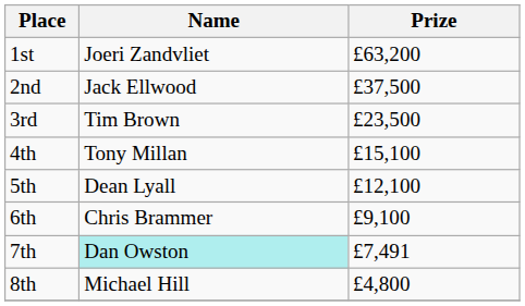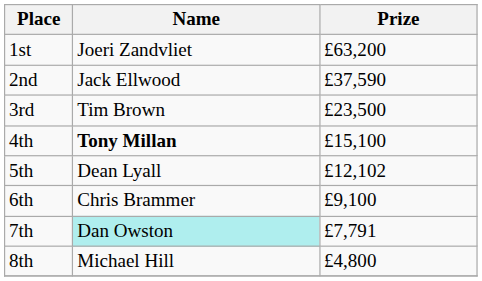2nd | Prize: £37,500 -> £37,590
4th | Name: normal -> bold
5th | Prize: £12,100 -> £12,102
7th | Prize: £7,491 -> £7,791
